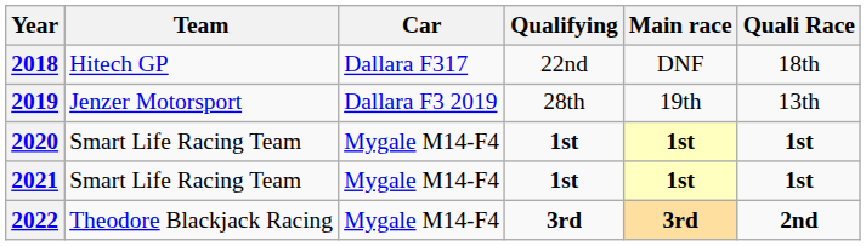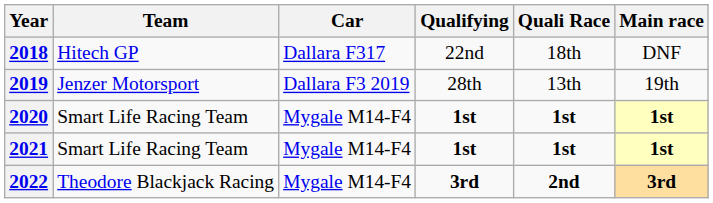columns swapped: Quali Race <-> Main race
